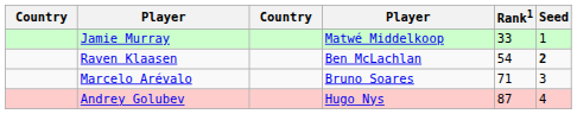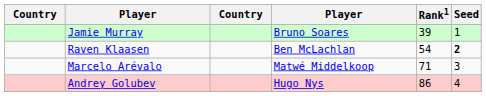Jamie Murray | column 4: Matwé Middelkoop -> Bruno Soares
Jamie Murray | Rank1: 33 -> 39
Marcelo Arévalo | column 4: Bruno Soares -> Matwé Middelkoop
Andrey Golubev | Rank1: 87 -> 86
